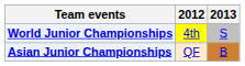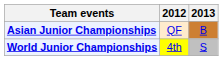rows swapped: Asian Junior Championships <-> World Junior Championships
